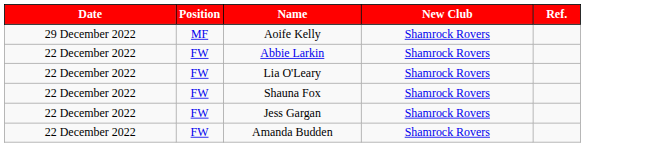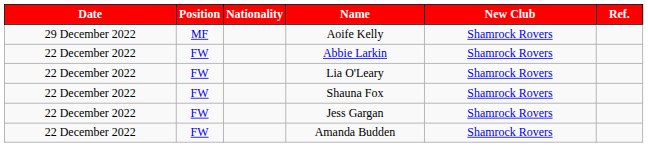+ column: Nationality
